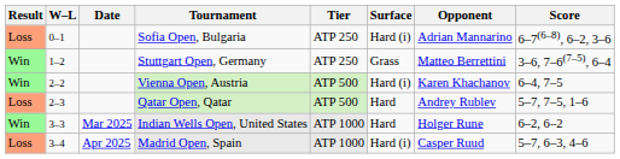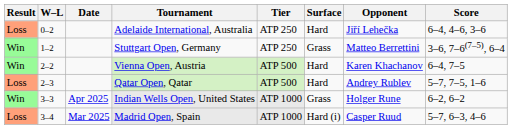- row: Loss | 0–1 | Sofia Open, Bulgaria | ATP 250 | Hard (i) | Adrian Mannarino | 6–7(6–8), 6–2, 3–6
+ row: Loss | 0–2 | Adelaide International, Australia | ATP 250 | Hard | Jiří Lehečka | 6–4, 4–6, 3–6
Vienna Open, Austria | Surface: Hard (i) -> Hard
Indian Wells Open, United States | Date: Mar 2025 -> Apr 2025
Indian Wells Open, United States | Surface: Hard -> Grass
Madrid Open, Spain | Date: Apr 2025 -> Mar 2025
